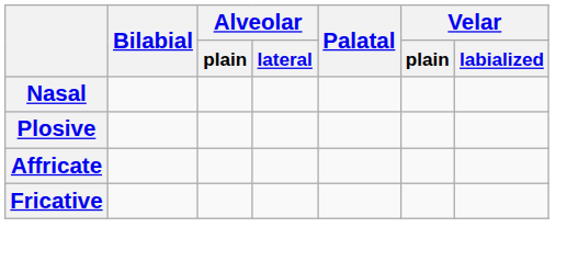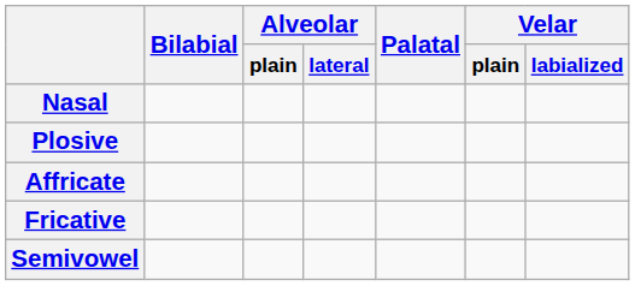+ row: Semivowel
